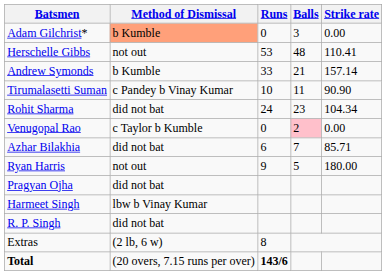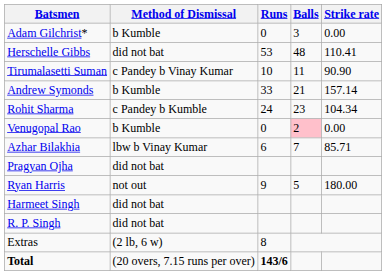Adam Gilchrist* | Method of Dismissal: lightsalmon background -> no background
Herschelle Gibbs | Method of Dismissal: not out -> did not bat
rows swapped: Tirumalasetti Suman <-> Andrew Symonds
Rohit Sharma | Method of Dismissal: did not bat -> c Pandey b Kumble
Venugopal Rao | Method of Dismissal: c Taylor b Kumble -> b Kumble
Azhar Bilakhia | Method of Dismissal: did not bat -> lbw b Vinay Kumar
rows swapped: Ryan Harris <-> Pragyan Ojha
Harmeet Singh | Method of Dismissal: lbw b Vinay Kumar -> did not bat
